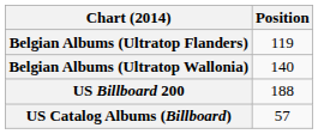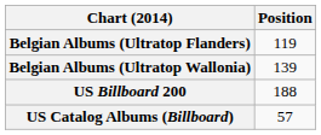Belgian Albums (Ultratop Wallonia) | Position: 140 -> 139
